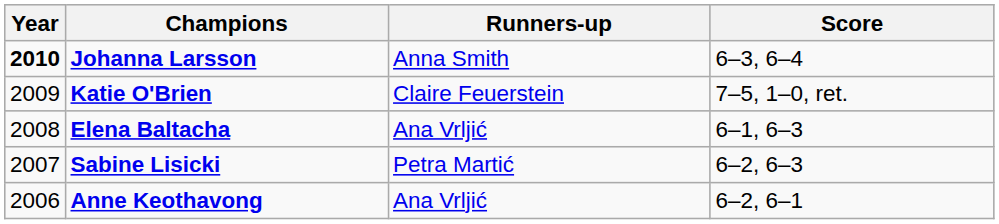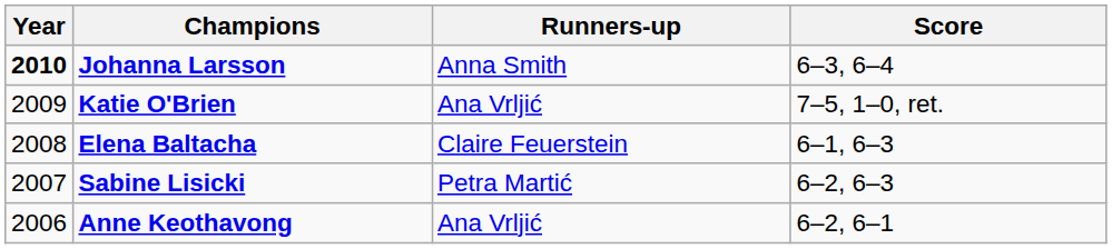Katie O'Brien | Runners-up: Claire Feuerstein -> Ana Vrljić
Elena Baltacha | Runners-up: Ana Vrljić -> Claire Feuerstein
